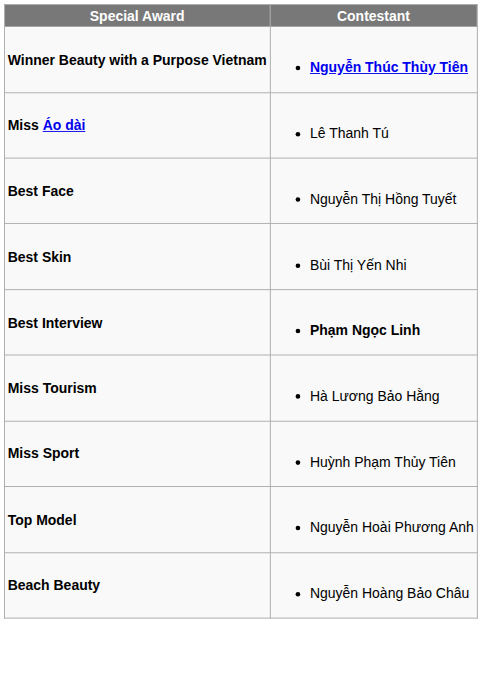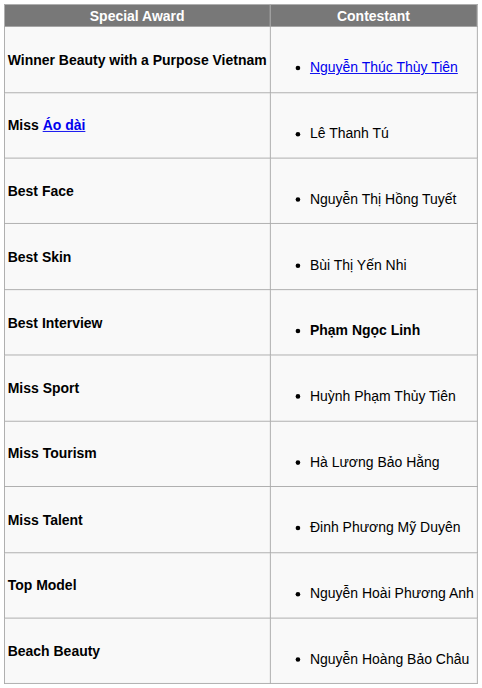Winner Beauty with a Purpose Vietnam | Contestant: bold -> normal
rows swapped: Miss Tourism <-> Miss Sport
+ row: Miss Talent | Đinh Phương Mỹ Duyên
